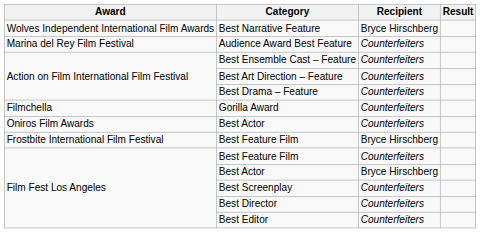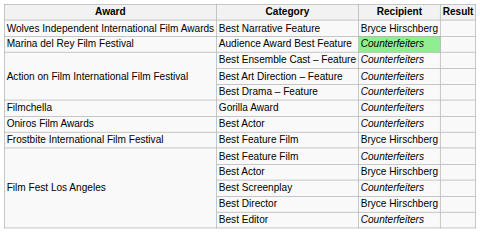Audience Award Best Feature | Recipient: no background -> lightgreen background
Best Director | Recipient: Counterfeiters -> Bryce Hirschberg
